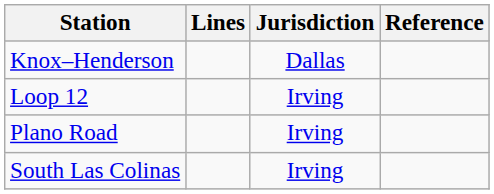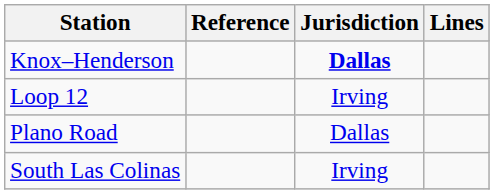columns swapped: Lines <-> Reference
Knox–Henderson | Jurisdiction: normal -> bold
Plano Road | Jurisdiction: Irving -> Dallas
